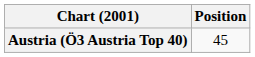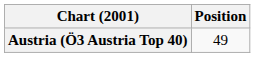Austria (Ö3 Austria Top 40) | Position: 45 -> 49
